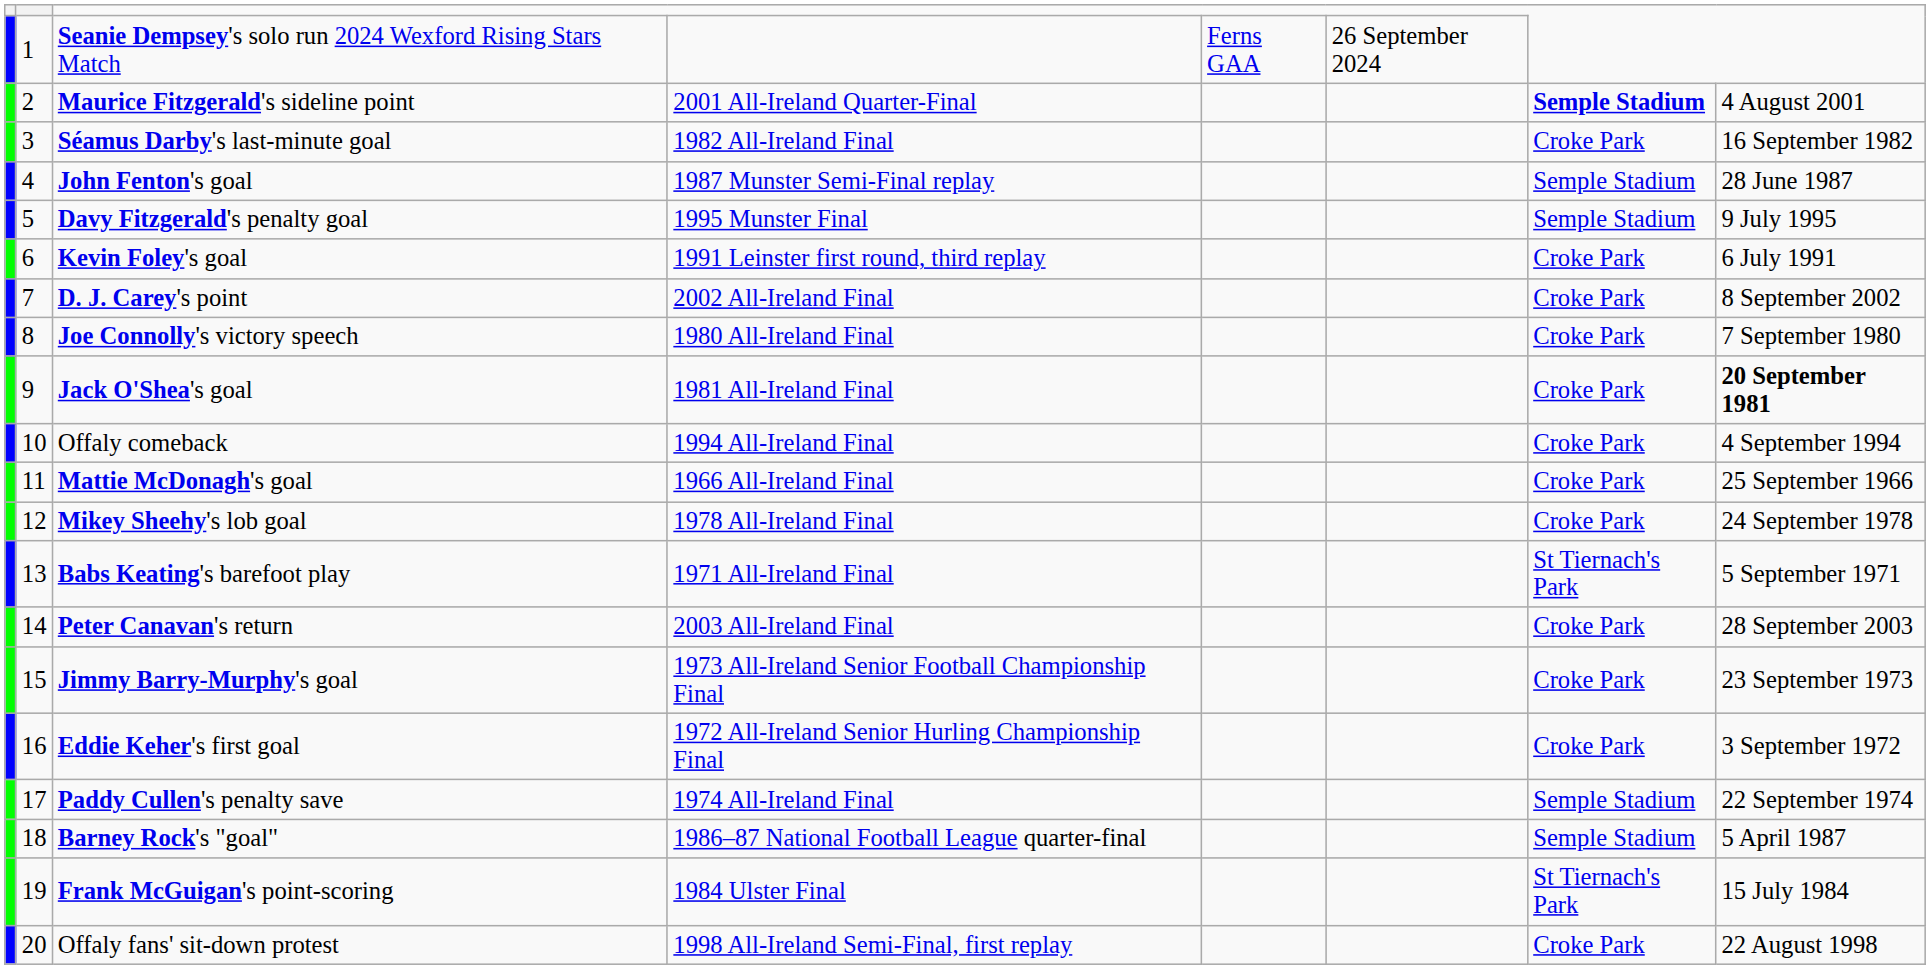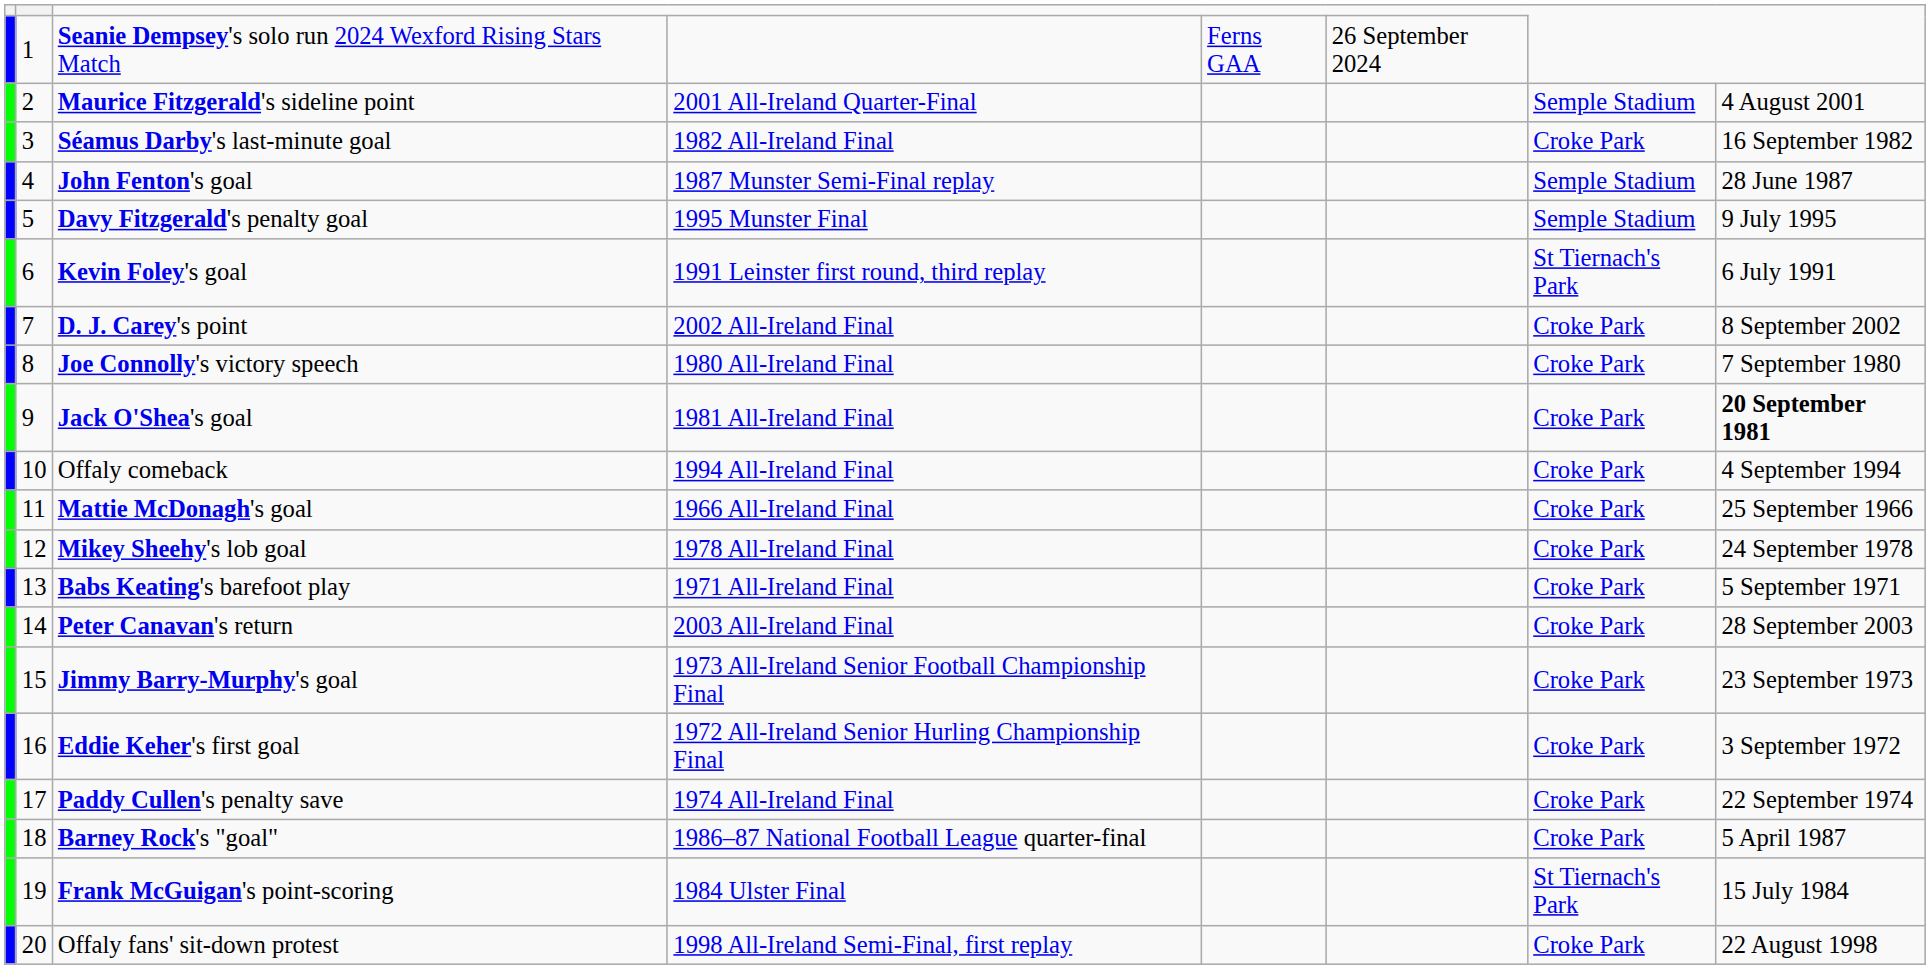Maurice Fitzgerald's sideline point | column 7: bold -> normal
Kevin Foley's goal | column 7: Croke Park -> St Tiernach's Park
Babs Keating's barefoot play | column 7: St Tiernach's Park -> Croke Park
Paddy Cullen's penalty save | column 7: Semple Stadium -> Croke Park
Barney Rock's "goal" | column 7: Semple Stadium -> Croke Park
